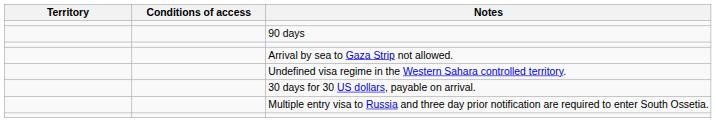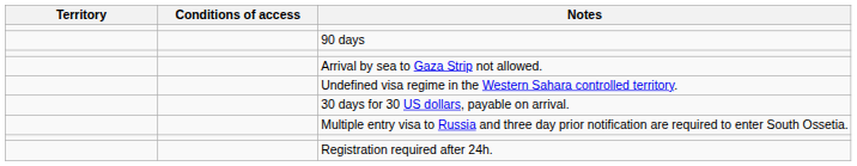+ row: Registration required after 24h.
